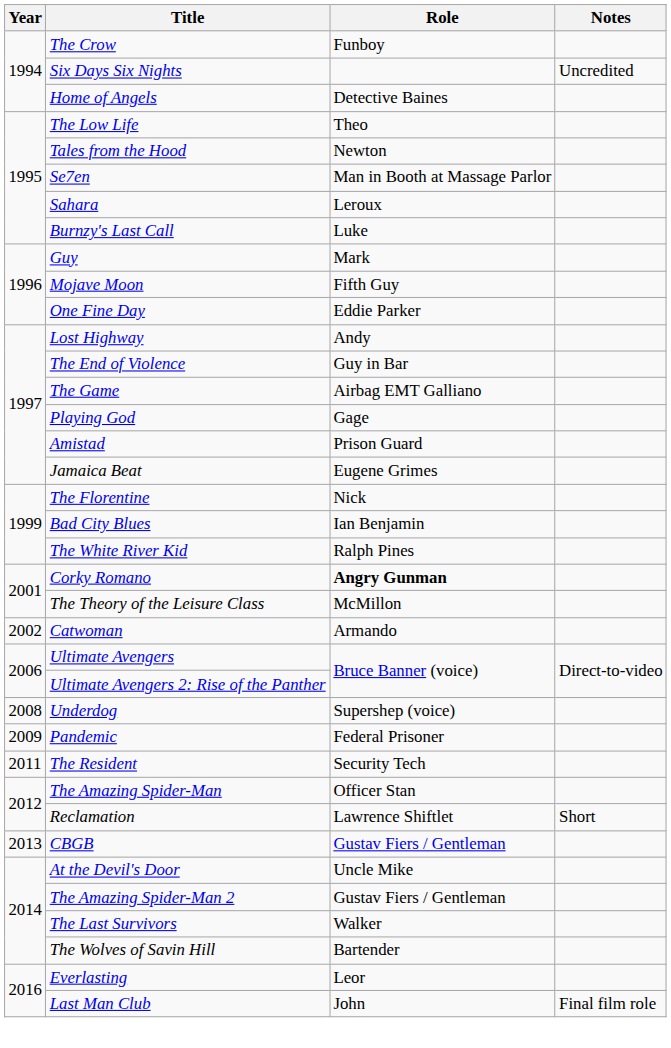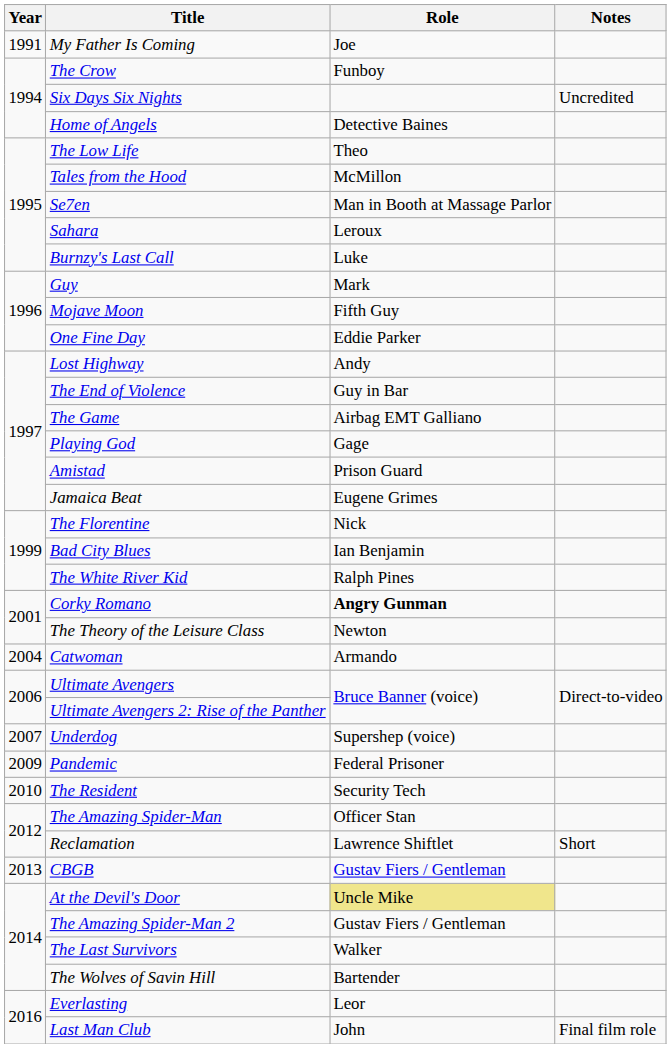+ row: 1991 | My Father Is Coming | Joe
Tales from the Hood | Role: Newton -> McMillon
The Theory of the Leisure Class | Role: McMillon -> Newton
Catwoman | Year: 2002 -> 2004
Underdog | Year: 2008 -> 2007
The Resident | Year: 2011 -> 2010
At the Devil's Door | Role: no background -> khaki background
